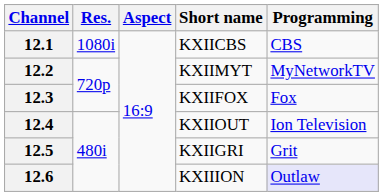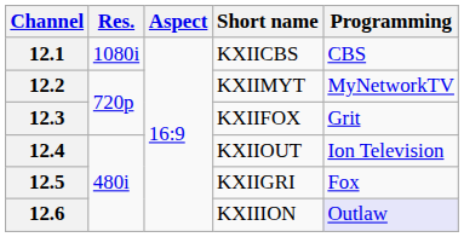12.3 | Programming: Fox -> Grit
12.5 | Programming: Grit -> Fox
